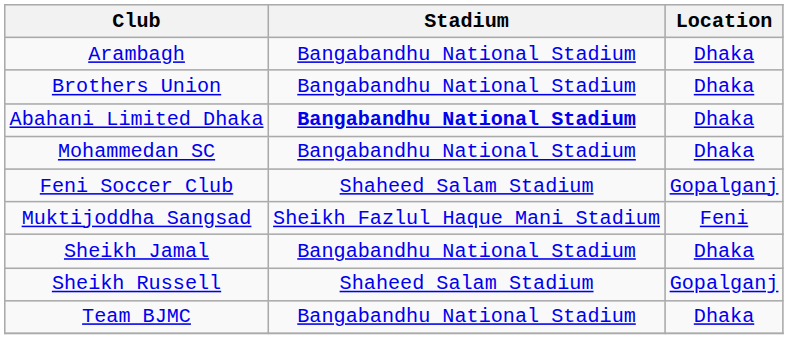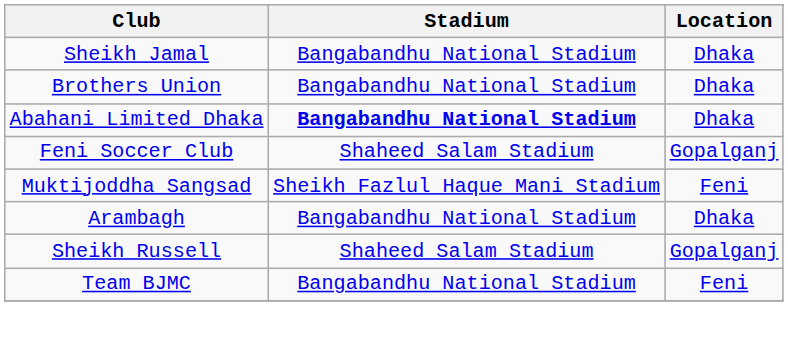rows swapped: Arambagh <-> Sheikh Jamal
- row: Mohammedan SC | Bangabandhu National Stadium | Dhaka
Team BJMC | Location: Dhaka -> Feni
